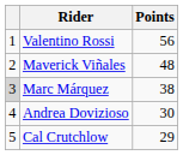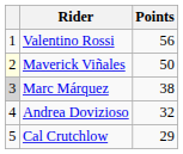Maverick Viñales | column 1: no background -> lightyellow background
Maverick Viñales | Points: 48 -> 50
Andrea Dovizioso | Points: 30 -> 32
